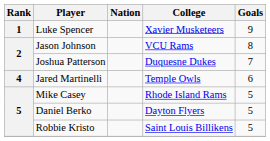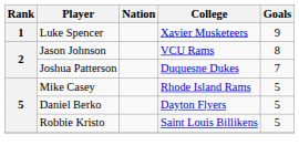- row: 4 | Jared Martinelli | Temple Owls | 6
